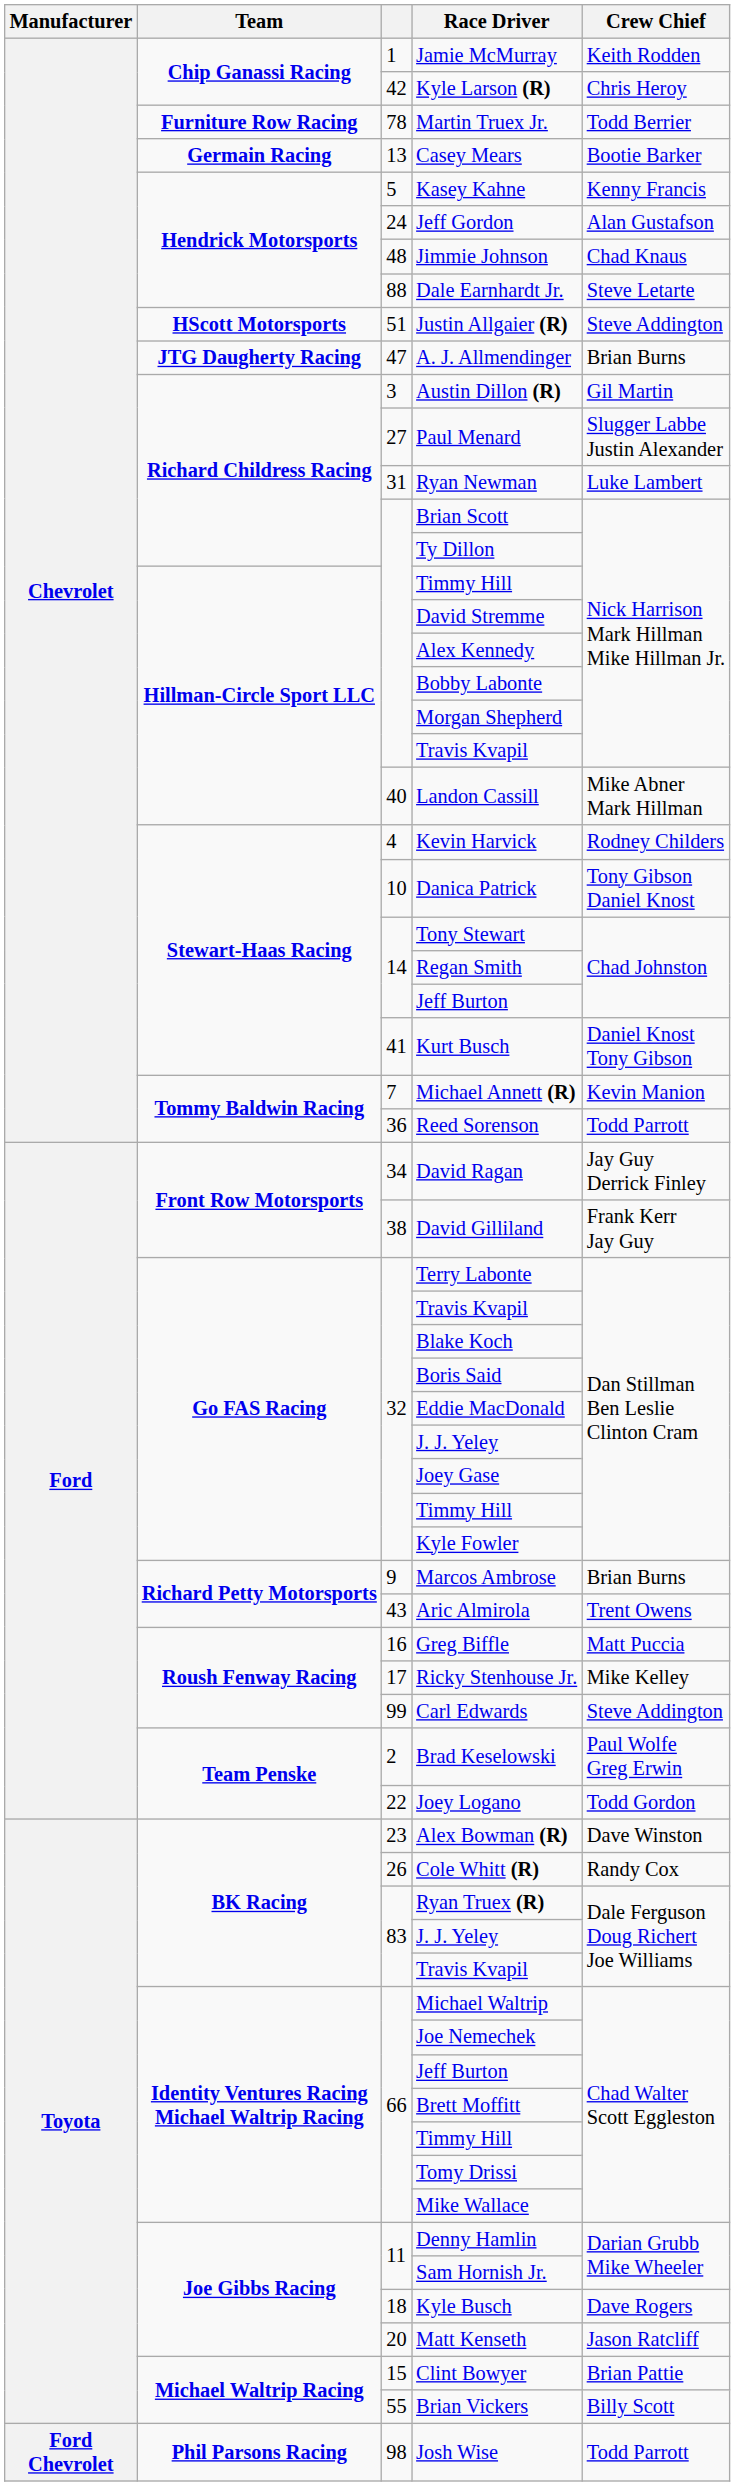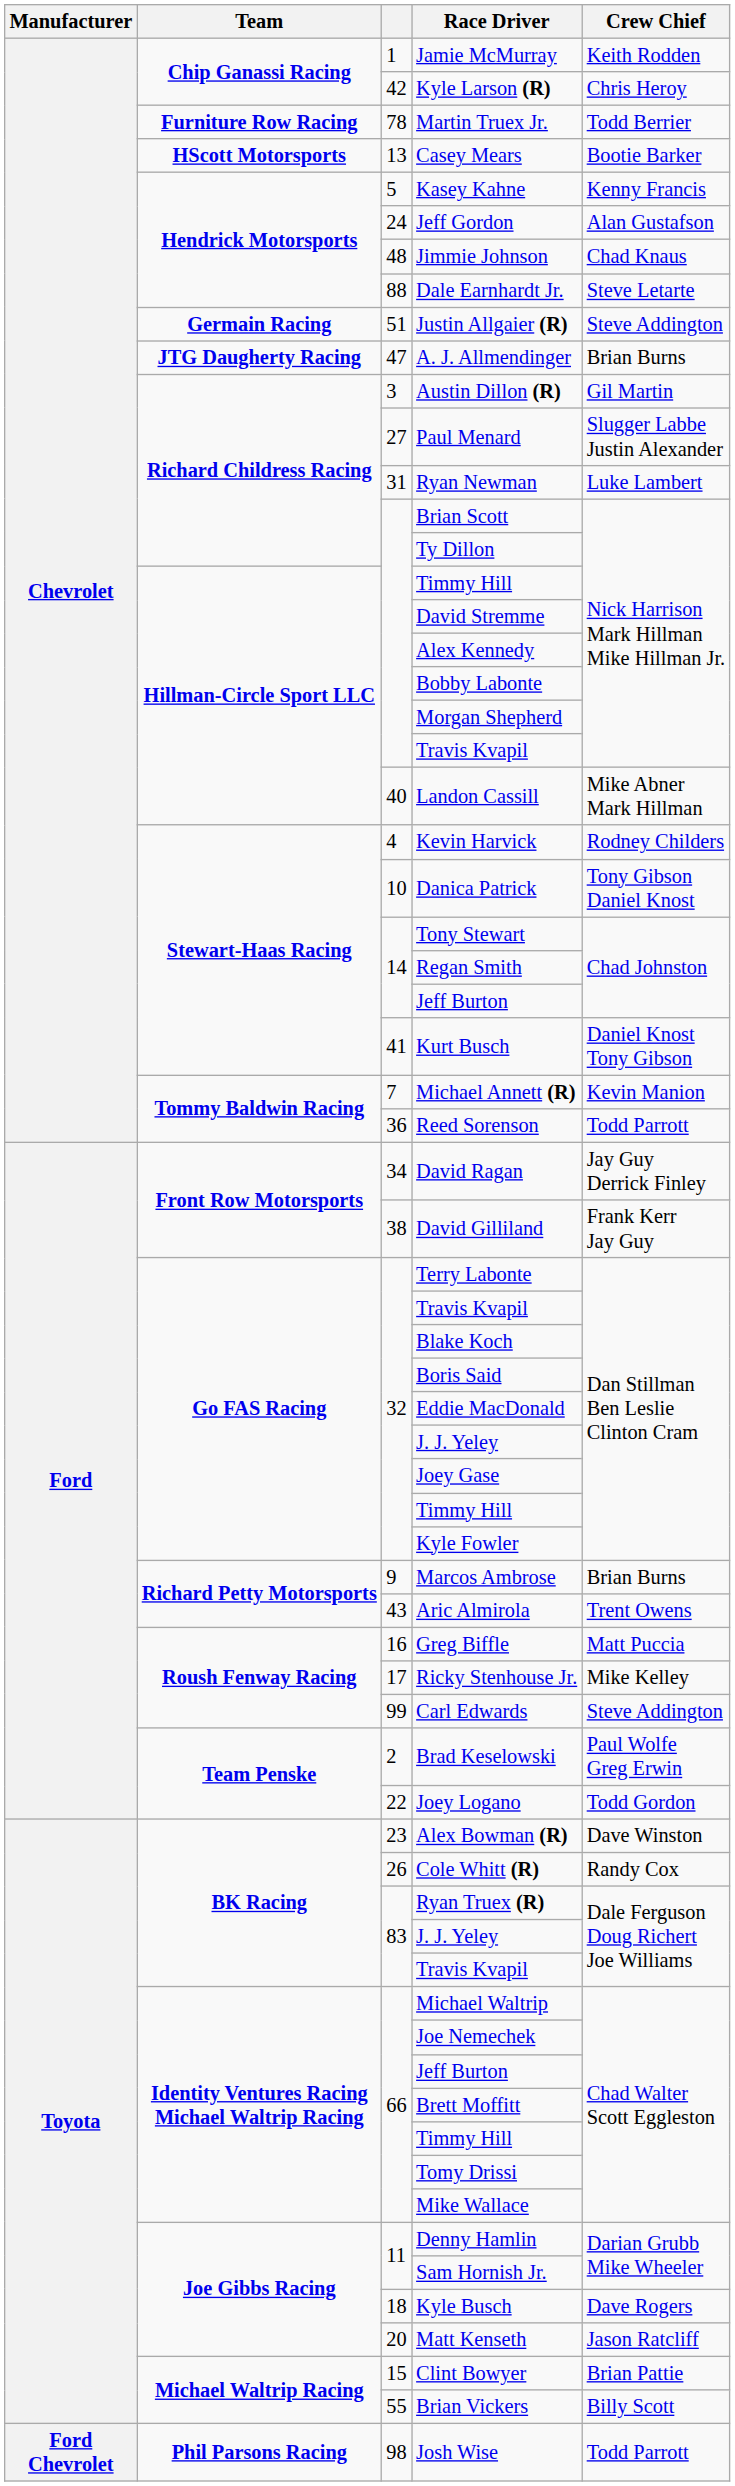Casey Mears | Team: Germain Racing -> HScott Motorsports
Justin Allgaier (R) | Team: HScott Motorsports -> Germain Racing
